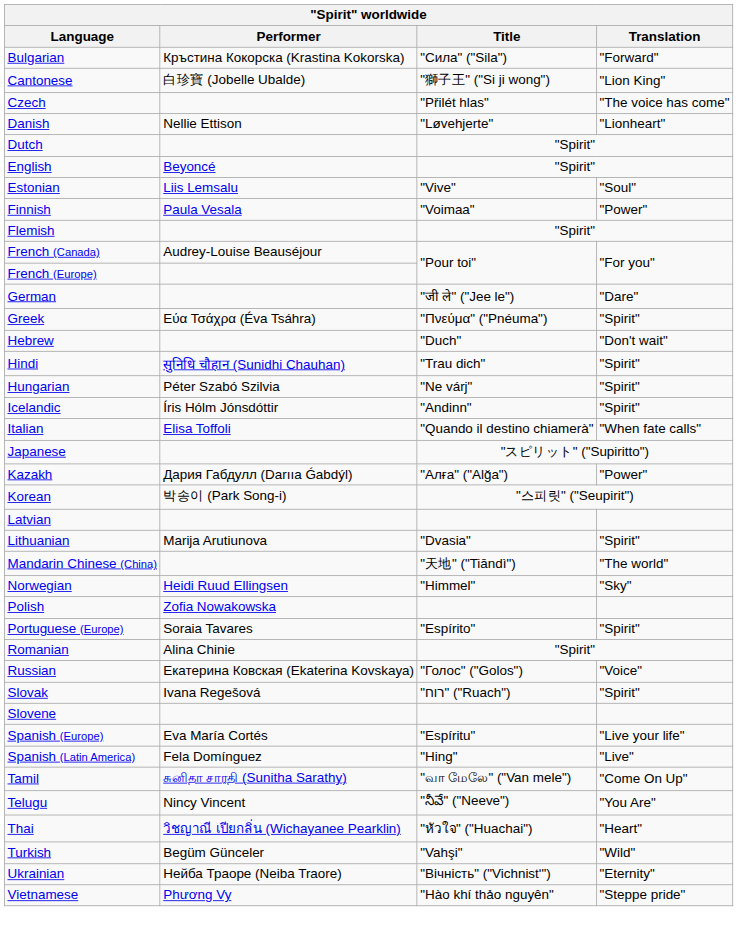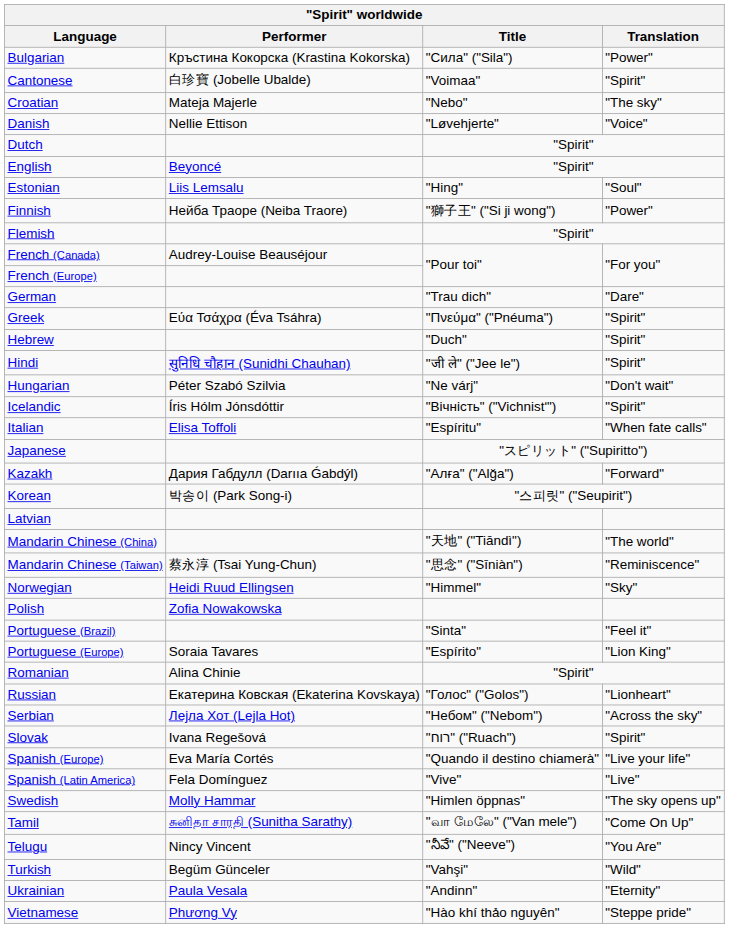Bulgarian | Translation: "Forward" -> "Power"
Cantonese | Title: "獅子王" ("Si ji wong") -> "Voimaa"
Cantonese | Translation: "Lion King" -> "Spirit"
+ row: Croatian | Mateja Majerle | "Nebo" | "The sky"
- row: Czech | "Přilét hlas" | "The voice has come"
Danish | Translation: "Lionheart" -> "Voice"
Estonian | Title: "Vive" -> "Hing"
Finnish | Performer: Paula Vesala -> Нейба Траоре (Neiba Traore)
Finnish | Title: "Voimaa" -> "獅子王" ("Si ji wong")
German | Title: "जी ले" ("Jee le") -> "Trau dich"
Hebrew | Translation: "Don't wait" -> "Spirit"
Hindi | Title: "Trau dich" -> "जी ले" ("Jee le")
Hungarian | Translation: "Spirit" -> "Don't wait"
Icelandic | Title: "Andinn" -> "Вічність" ("Vichnistʹ")
Italian | Title: "Quando il destino chiamerà" -> "Espíritu"
Kazakh | Translation: "Power" -> "Forward"
- row: Lithuanian | Marija Arutiunova | "Dvasia" | "Spirit"
+ row: Mandarin Chinese (Taiwan) | 蔡永淳 (Tsai Yung-Chun) | "思念" ("Sīniàn") | "Reminiscence"
+ row: Portuguese (Brazil) | "Sinta" | "Feel it"
Portuguese (Europe) | Translation: "Spirit" -> "Lion King"
Russian | Translation: "Voice" -> "Lionheart"
+ row: Serbian | Лејла Хот (Lejla Hot) | "Небом" ("Nebom") | "Across the sky"
- row: Slovene
Spanish (Europe) | Title: "Espíritu" -> "Quando il destino chiamerà"
Spanish (Latin America) | Title: "Hing" -> "Vive"
+ row: Swedish | Molly Hammar | "Himlen öppnas" | "The sky opens up"
- row: Thai | วิชญาณี เปียกลิ่น (Wichayanee Pearklin) | "หัวใจ" ("Huachai") | "Heart"
Ukrainian | Performer: Нейба Траоре (Neiba Traore) -> Paula Vesala
Ukrainian | Title: "Вічність" ("Vichnistʹ") -> "Andinn"
